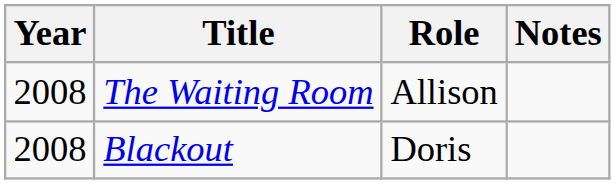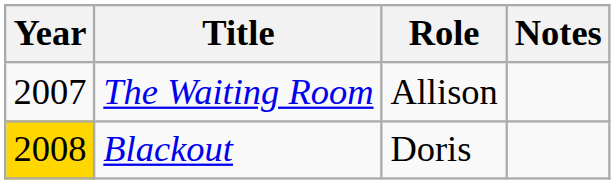The Waiting Room | Year: 2008 -> 2007
Blackout | Year: no background -> gold background
